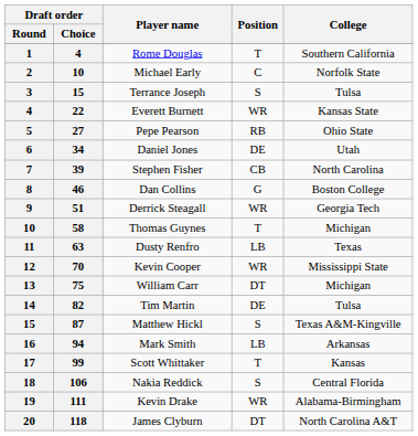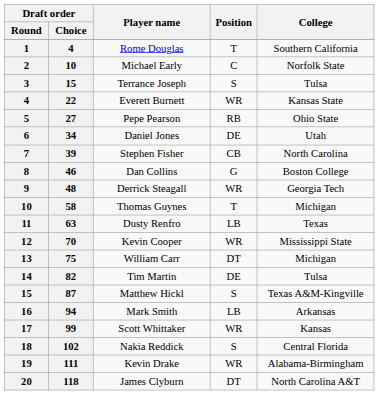Derrick Steagall | Draft order / Choice: 51 -> 48
Scott Whittaker | Position: T -> WR
Nakia Reddick | Draft order / Choice: 106 -> 102
